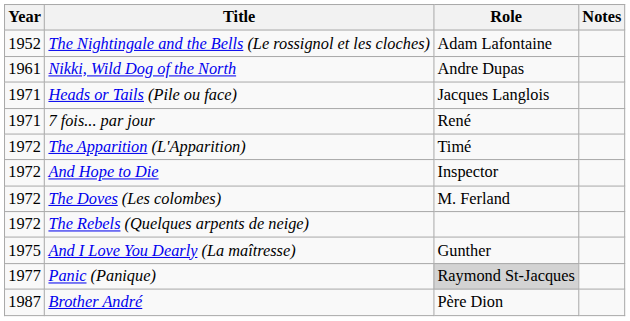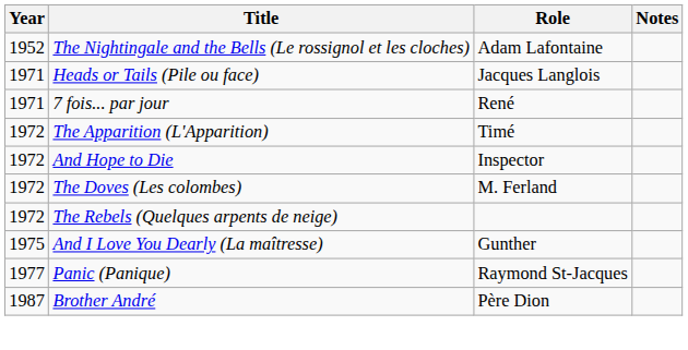- row: 1961 | Nikki, Wild Dog of the North | Andre Dupas
Panic (Panique) | Role: lightgrey background -> no background
